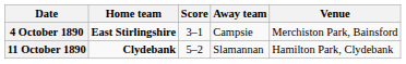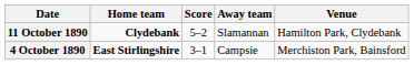rows swapped: 4 October 1890 <-> 11 October 1890
